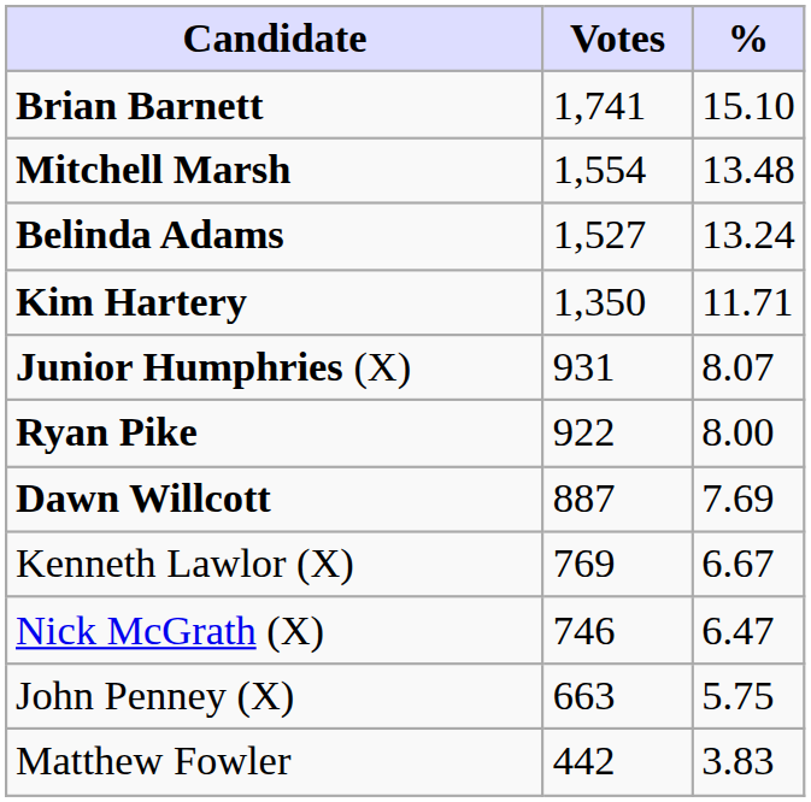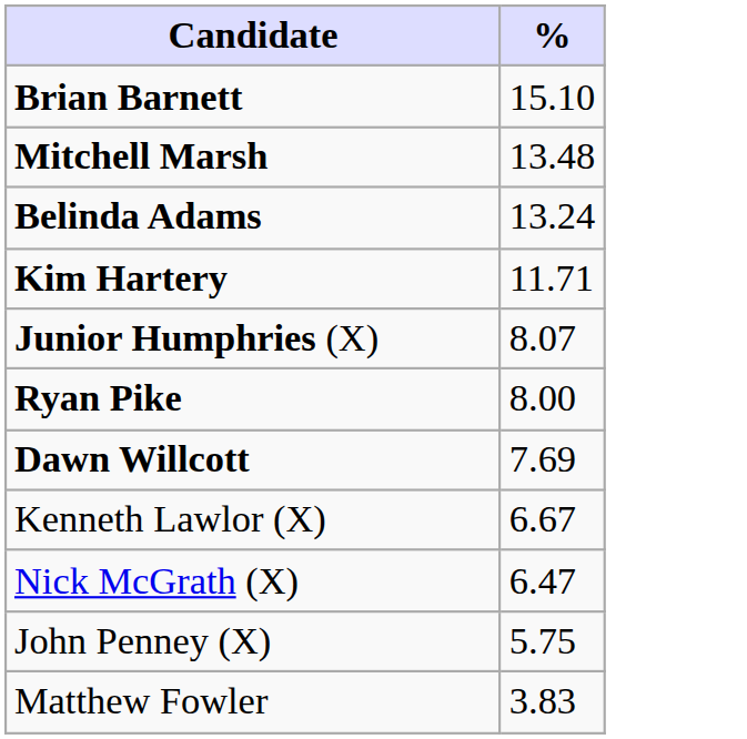- column: Votes | 1,741 | 1,554 | 1,527 | 1,350 | 931 | 922 | 887 | 769 | 746 | 663 | 442
